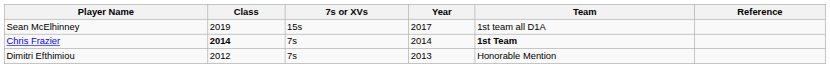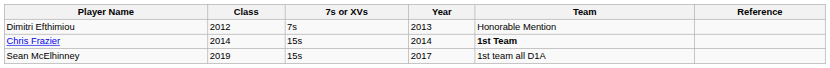rows swapped: Dimitri Efthimiou <-> Sean McElhinney
Chris Frazier | Class: bold -> normal
Chris Frazier | 7s or XVs: 7s -> 15s
